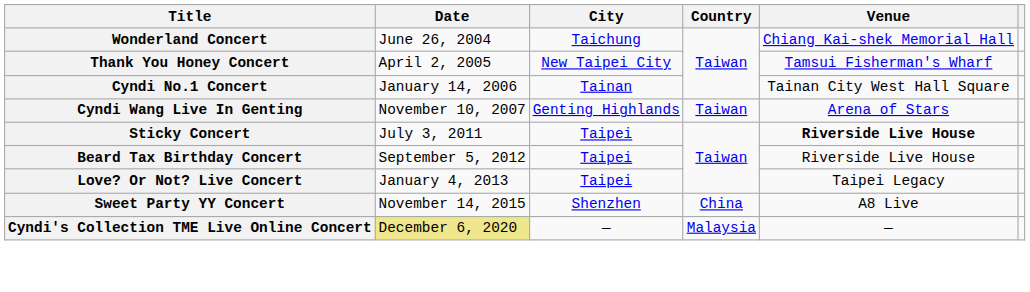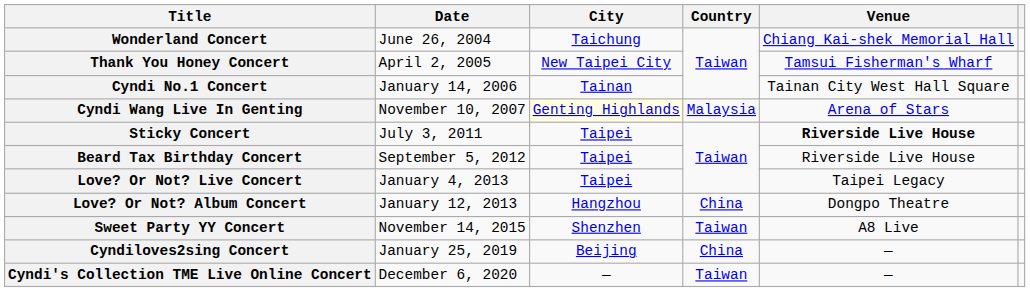Cyndi Wang Live In Genting | City: no background -> lightyellow background
Cyndi Wang Live In Genting | Country: Taiwan -> Malaysia
+ row: Love? Or Not? Album Concert | January 12, 2013 | Hangzhou | China | Dongpo Theatre
Sweet Party YY Concert | Country: China -> Taiwan
+ row: Cyndiloves2sing Concert | January 25, 2019 | Beijing | China | —
Cyndi's Collection TME Live Online Concert | Date: khaki background -> no background
Cyndi's Collection TME Live Online Concert | Country: Malaysia -> Taiwan
